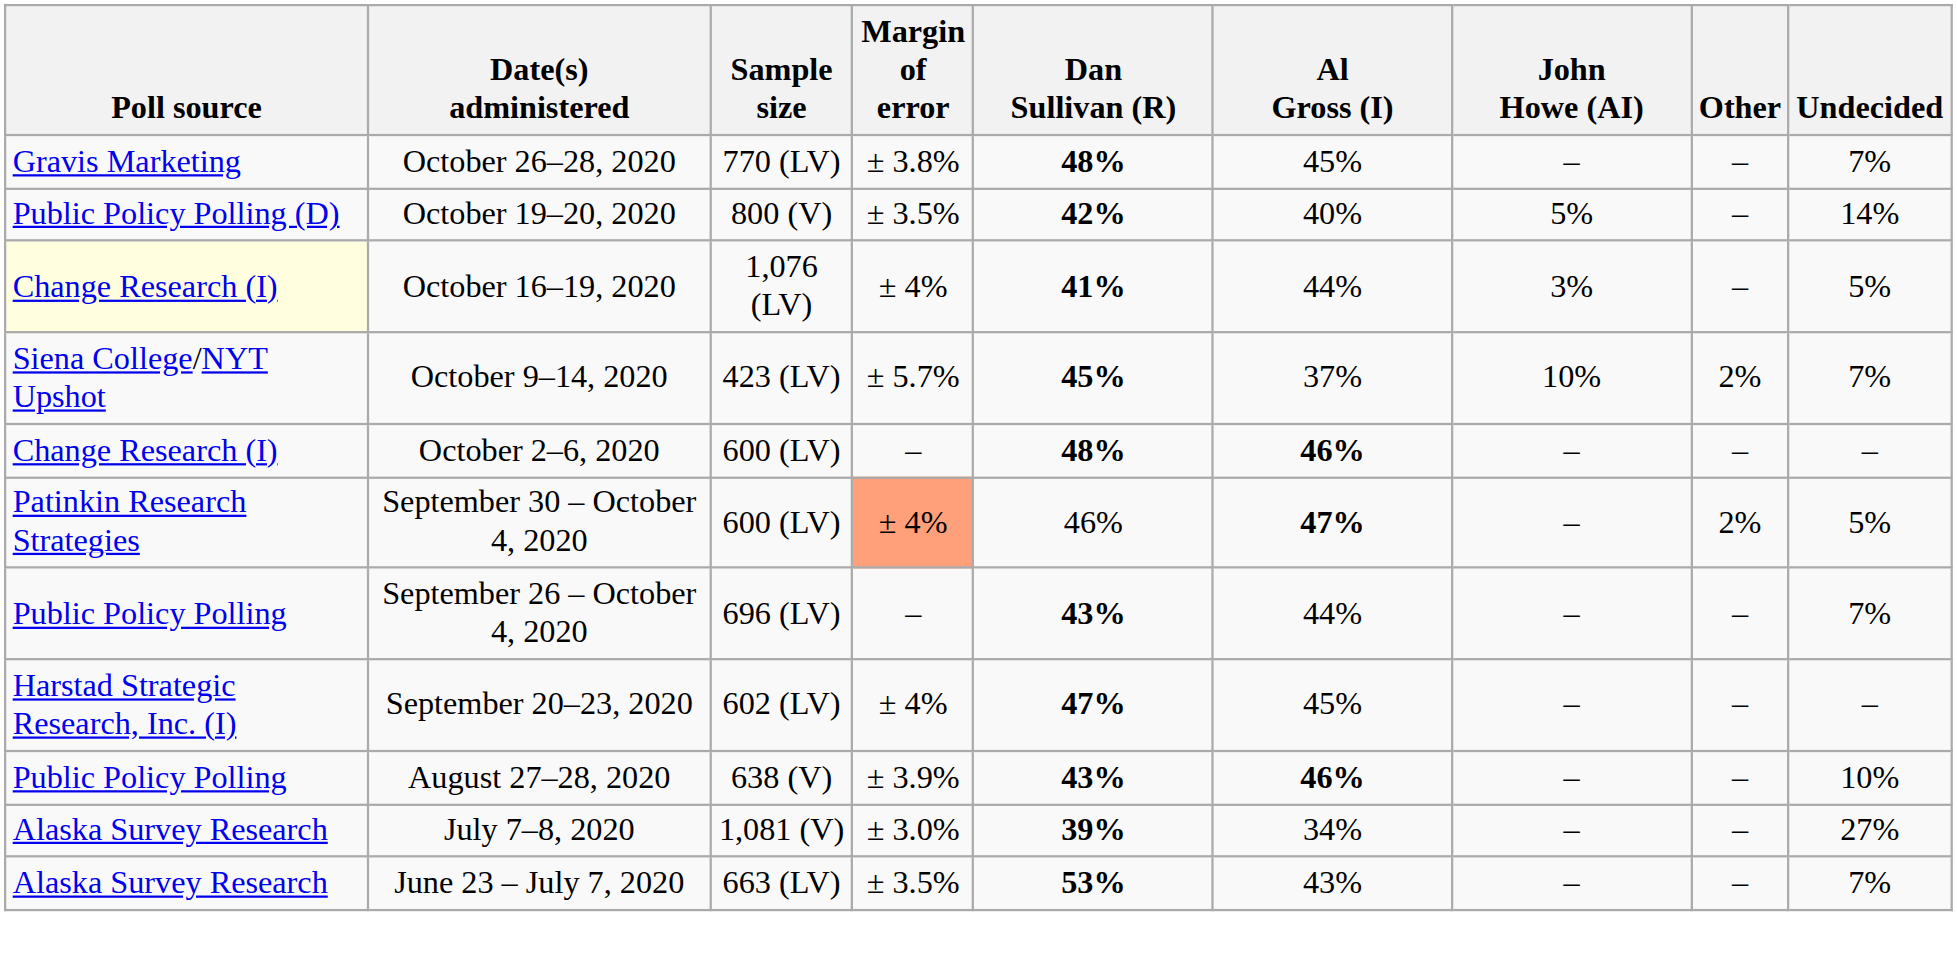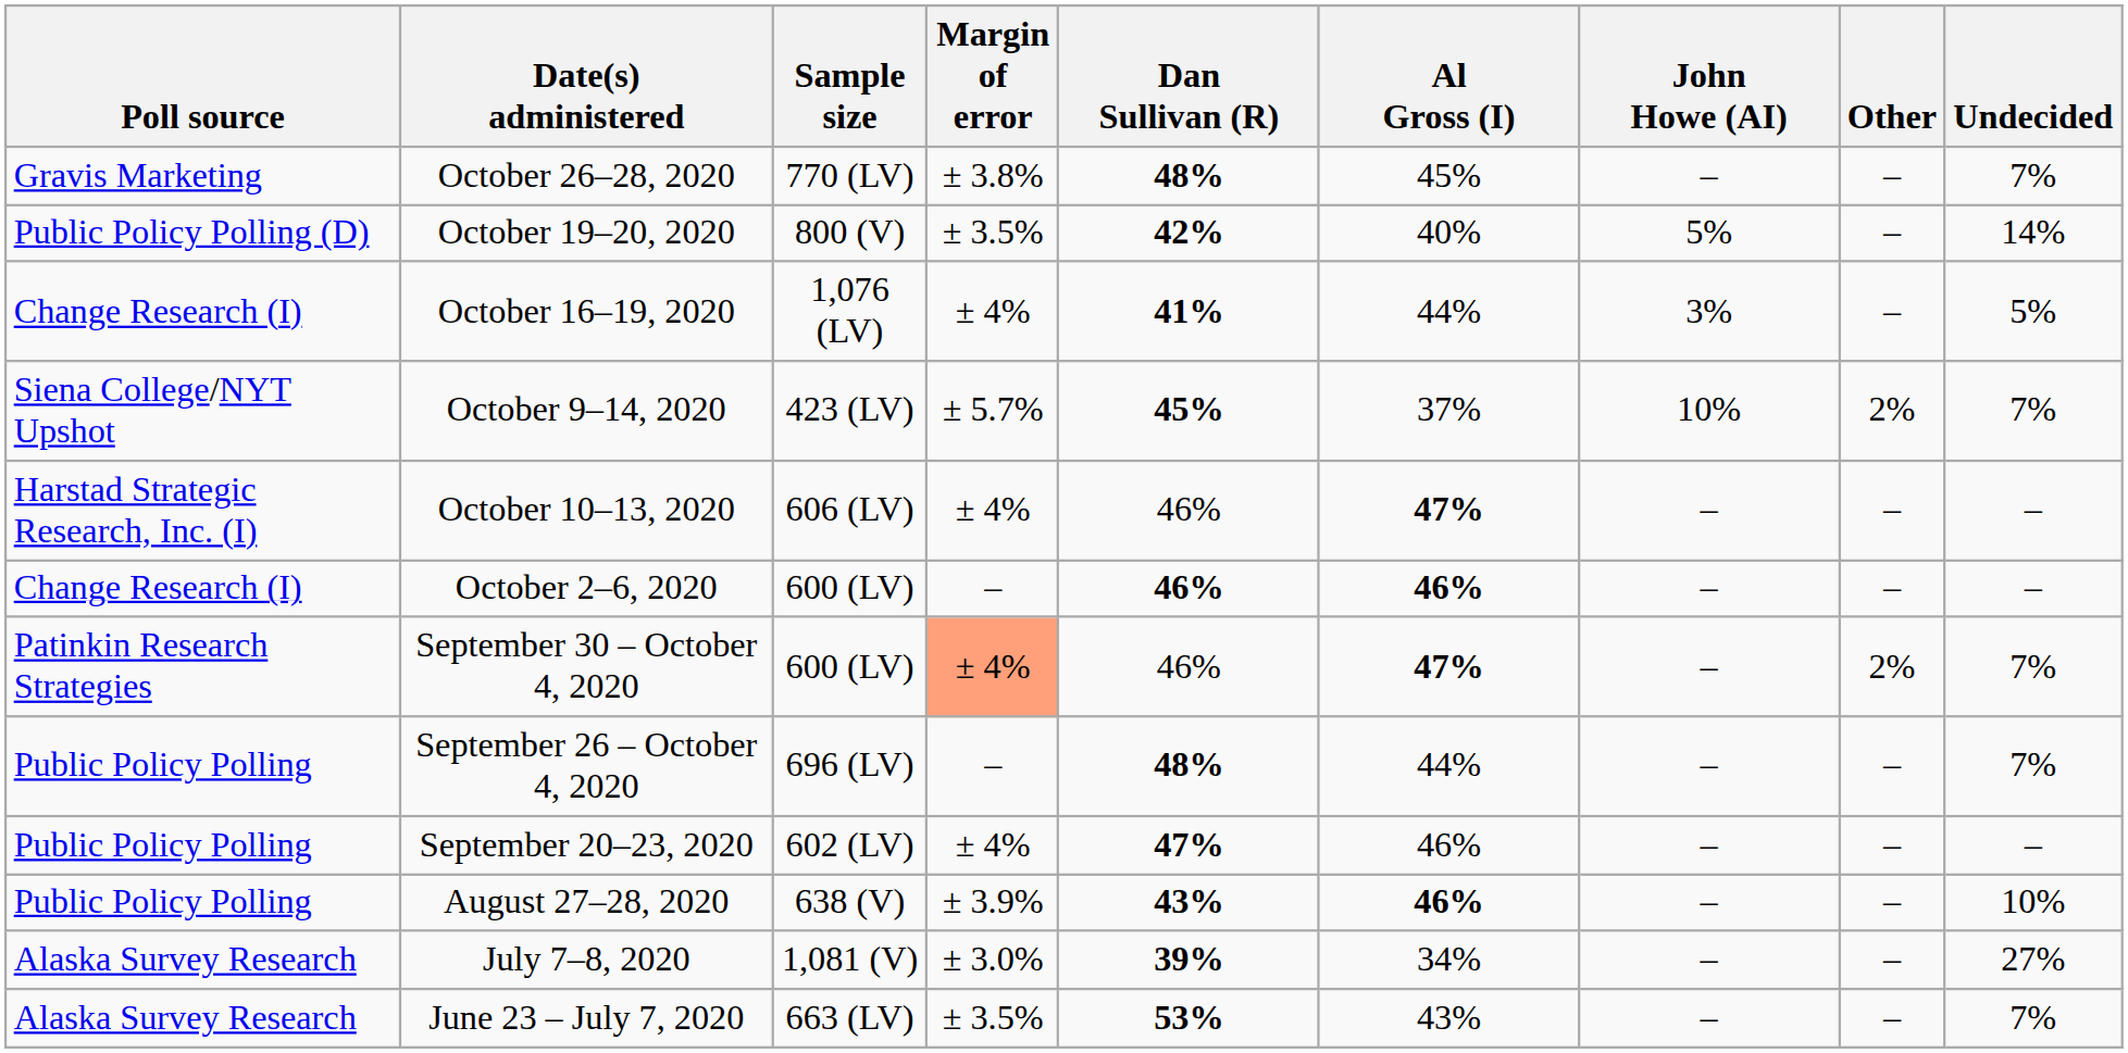October 16–19, 2020 | Poll source: lightyellow background -> no background
+ row: Harstad Strategic Research, Inc. (I) | October 10–13, 2020 | 606 (LV) | ± 4% | 46% | 47% | – | – | –
October 2–6, 2020 | Dan Sullivan (R): 48% -> 46%
September 30 – October 4, 2020 | Undecided: 5% -> 7%
September 26 – October 4, 2020 | Dan Sullivan (R): 43% -> 48%
September 20–23, 2020 | Poll source: Harstad Strategic Research, Inc. (I) -> Public Policy Polling
September 20–23, 2020 | Al Gross (I): 45% -> 46%
